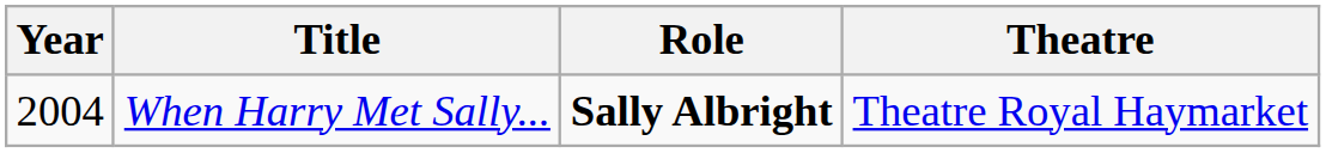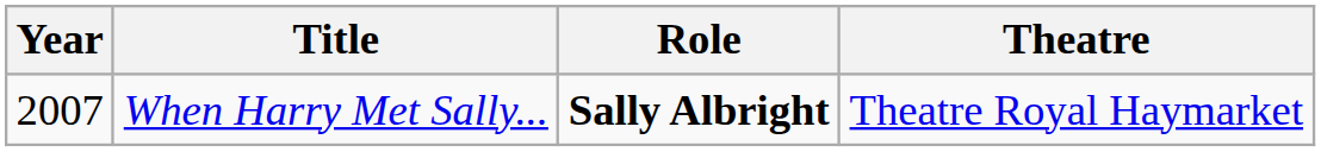When Harry Met Sally... | Year: 2004 -> 2007
